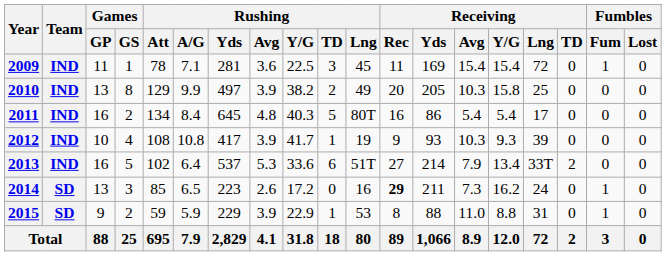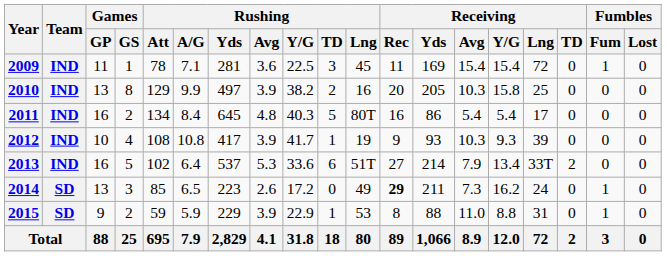2010 | Rushing / Lng: 49 -> 16
2014 | Rushing / Lng: 16 -> 49
